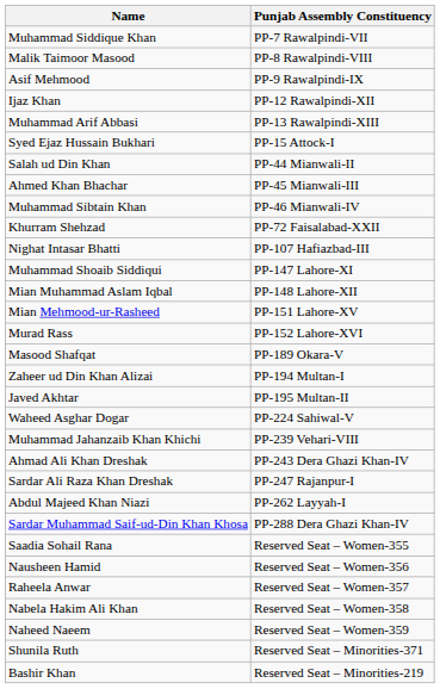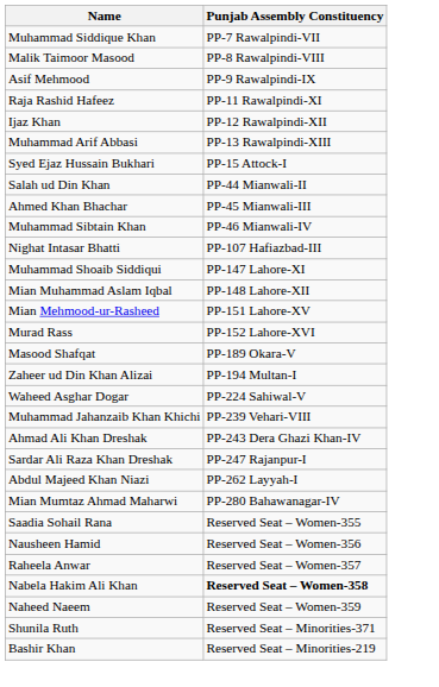+ row: Raja Rashid Hafeez | PP-11 Rawalpindi-XI
- row: Khurram Shehzad | PP-72 Faisalabad-XXII
- row: Javed Akhtar | PP-195 Multan-II
+ row: Mian Mumtaz Ahmad Maharwi | PP-280 Bahawanagar-IV
- row: Sardar Muhammad Saif-ud-Din Khan Khosa | PP-288 Dera Ghazi Khan-IV
Nabela Hakim Ali Khan | Punjab Assembly Constituency: normal -> bold
